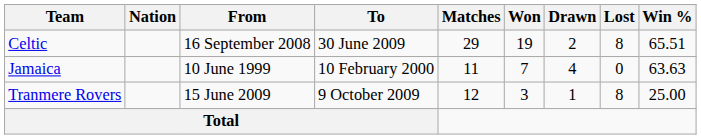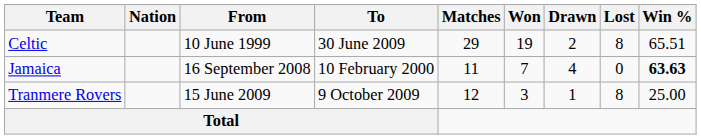Celtic | From: 16 September 2008 -> 10 June 1999
Jamaica | From: 10 June 1999 -> 16 September 2008
Jamaica | Win %: normal -> bold
